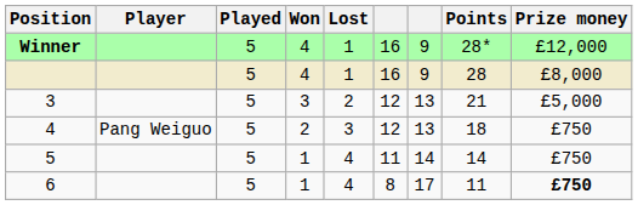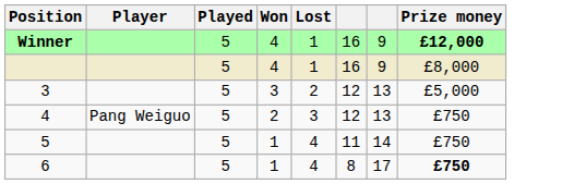- column: Points | 28* | 28 | 21 | 18 | 14 | 11
Winner | Prize money: normal -> bold
